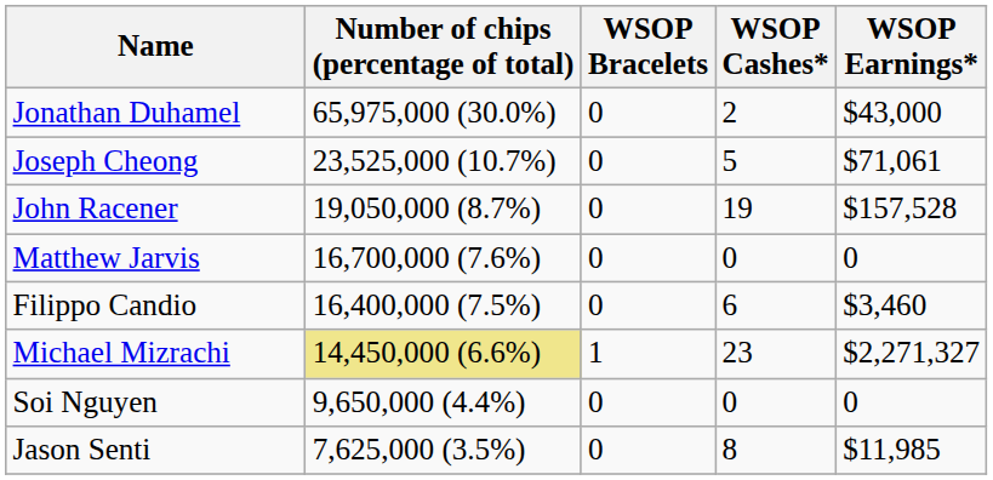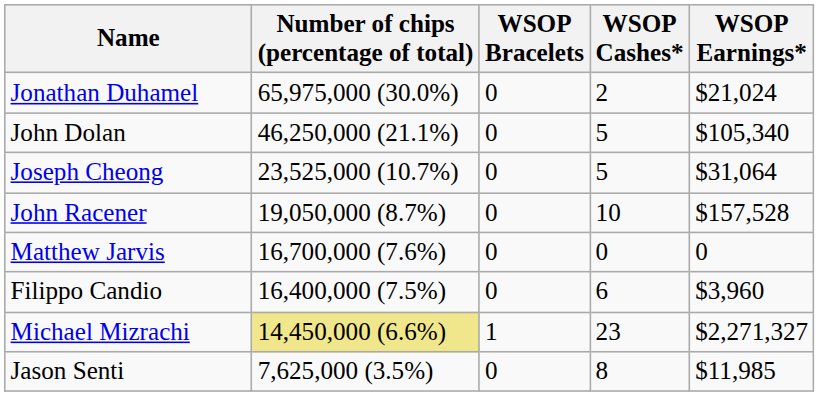Jonathan Duhamel | WSOP Earnings*: $43,000 -> $21,024
+ row: John Dolan | 46,250,000 (21.1%) | 0 | 5 | $105,340
Joseph Cheong | WSOP Earnings*: $71,061 -> $31,064
John Racener | WSOP Cashes*: 19 -> 10
Filippo Candio | WSOP Earnings*: $3,460 -> $3,960
- row: Soi Nguyen | 9,650,000 (4.4%) | 0 | 0 | 0
